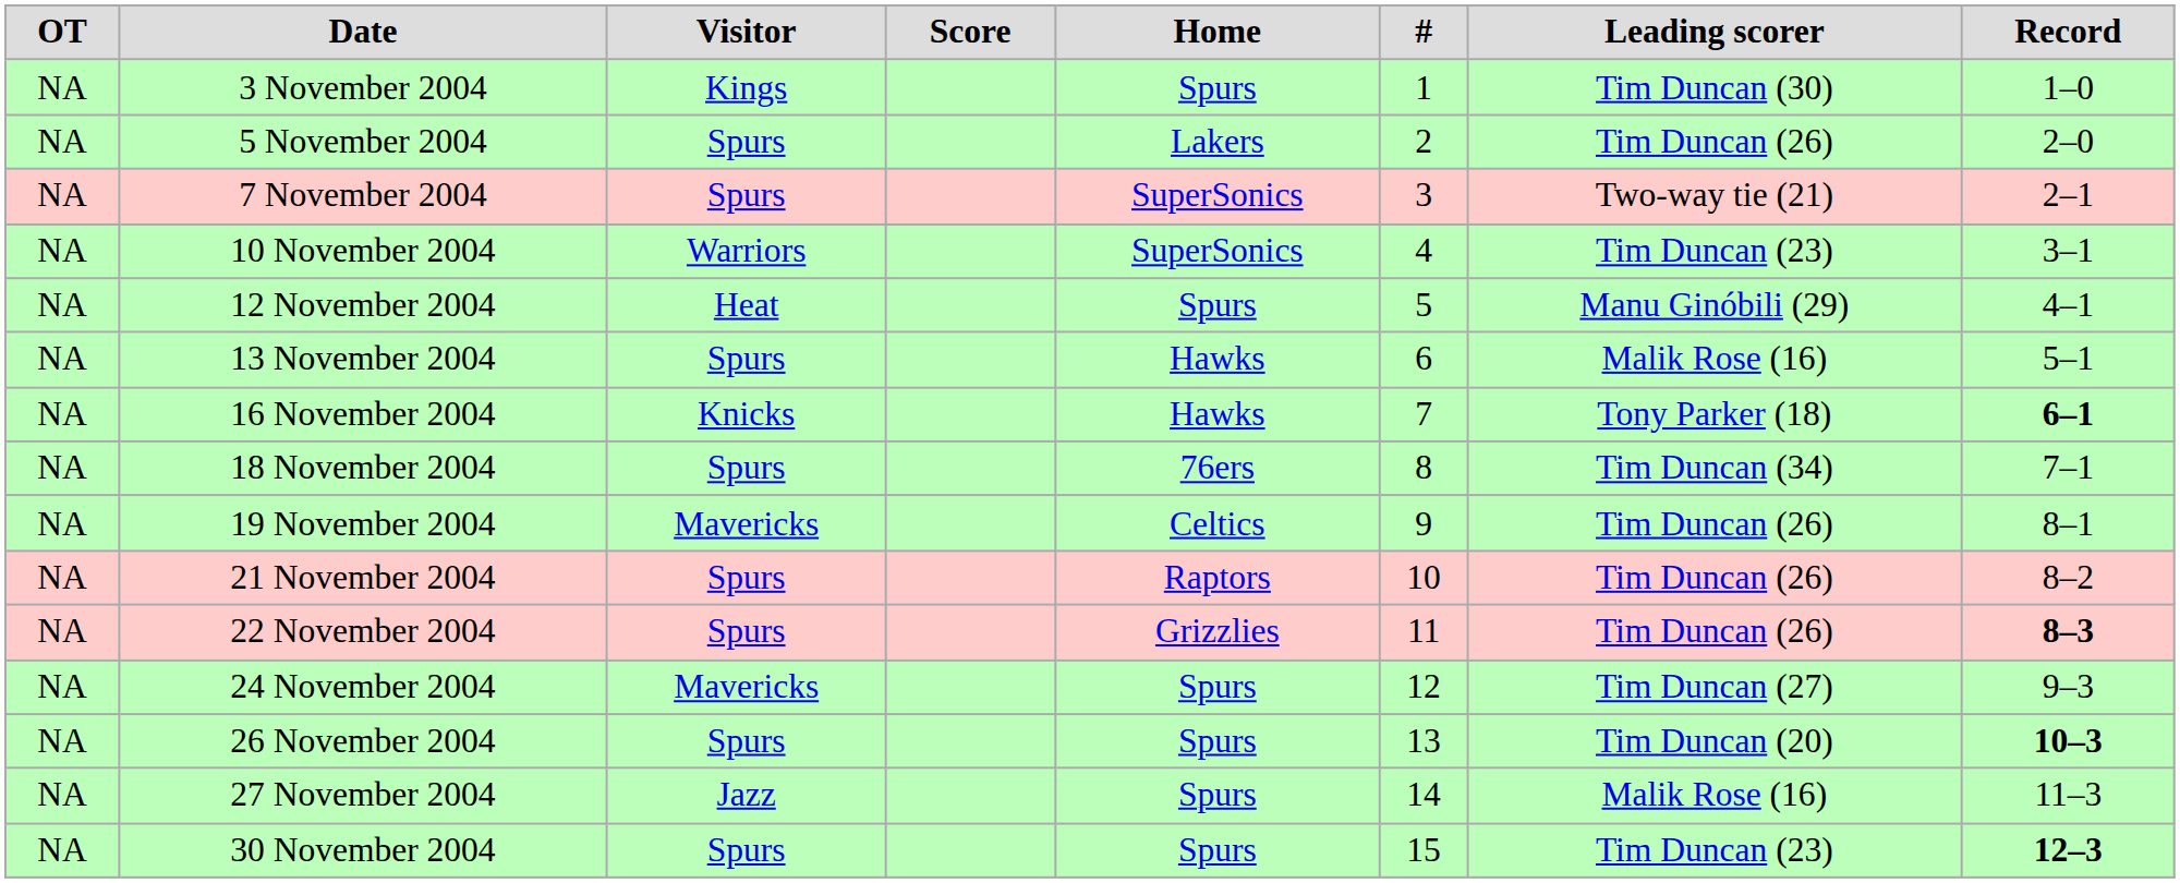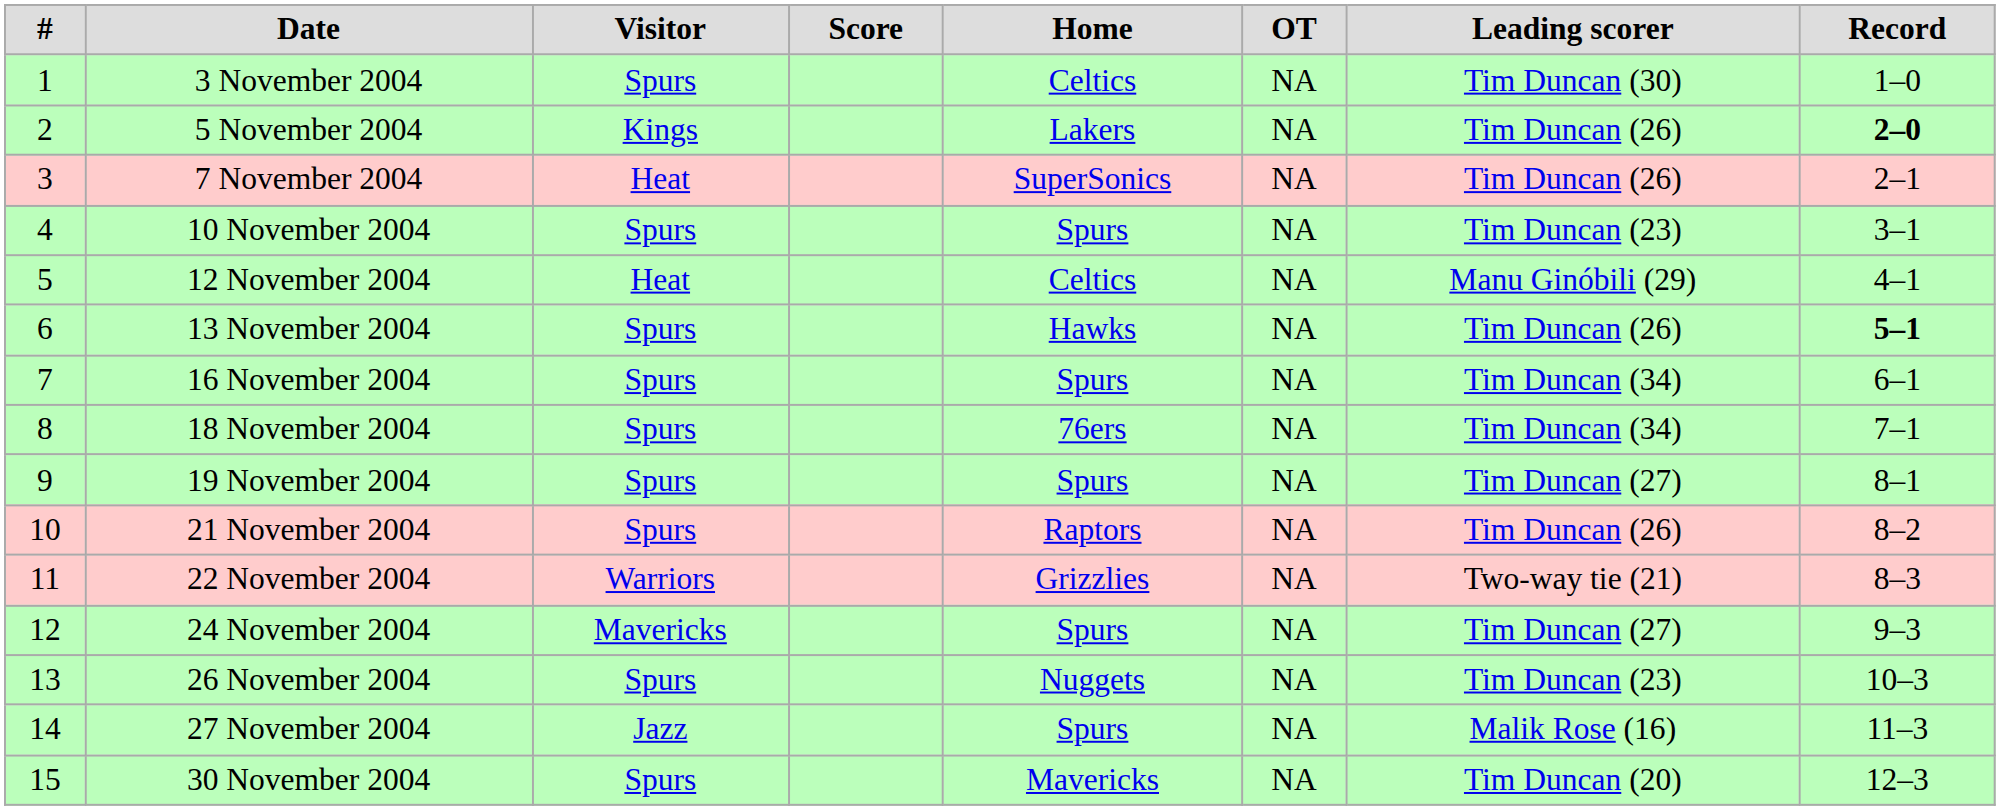columns swapped: # <-> OT
3 November 2004 | Visitor: Kings -> Spurs
3 November 2004 | Home: Spurs -> Celtics
5 November 2004 | Visitor: Spurs -> Kings
5 November 2004 | Record: normal -> bold
7 November 2004 | Visitor: Spurs -> Heat
7 November 2004 | Leading scorer: Two-way tie (21) -> Tim Duncan (26)
10 November 2004 | Visitor: Warriors -> Spurs
10 November 2004 | Home: SuperSonics -> Spurs
12 November 2004 | Home: Spurs -> Celtics
13 November 2004 | Leading scorer: Malik Rose (16) -> Tim Duncan (26)
13 November 2004 | Record: normal -> bold
16 November 2004 | Visitor: Knicks -> Spurs
16 November 2004 | Home: Hawks -> Spurs
16 November 2004 | Leading scorer: Tony Parker (18) -> Tim Duncan (34)
16 November 2004 | Record: bold -> normal
19 November 2004 | Visitor: Mavericks -> Spurs
19 November 2004 | Home: Celtics -> Spurs
19 November 2004 | Leading scorer: Tim Duncan (26) -> Tim Duncan (27)
22 November 2004 | Visitor: Spurs -> Warriors
22 November 2004 | Leading scorer: Tim Duncan (26) -> Two-way tie (21)
22 November 2004 | Record: bold -> normal
26 November 2004 | Home: Spurs -> Nuggets
26 November 2004 | Leading scorer: Tim Duncan (20) -> Tim Duncan (23)
26 November 2004 | Record: bold -> normal
30 November 2004 | Home: Spurs -> Mavericks
30 November 2004 | Leading scorer: Tim Duncan (23) -> Tim Duncan (20)
30 November 2004 | Record: bold -> normal
